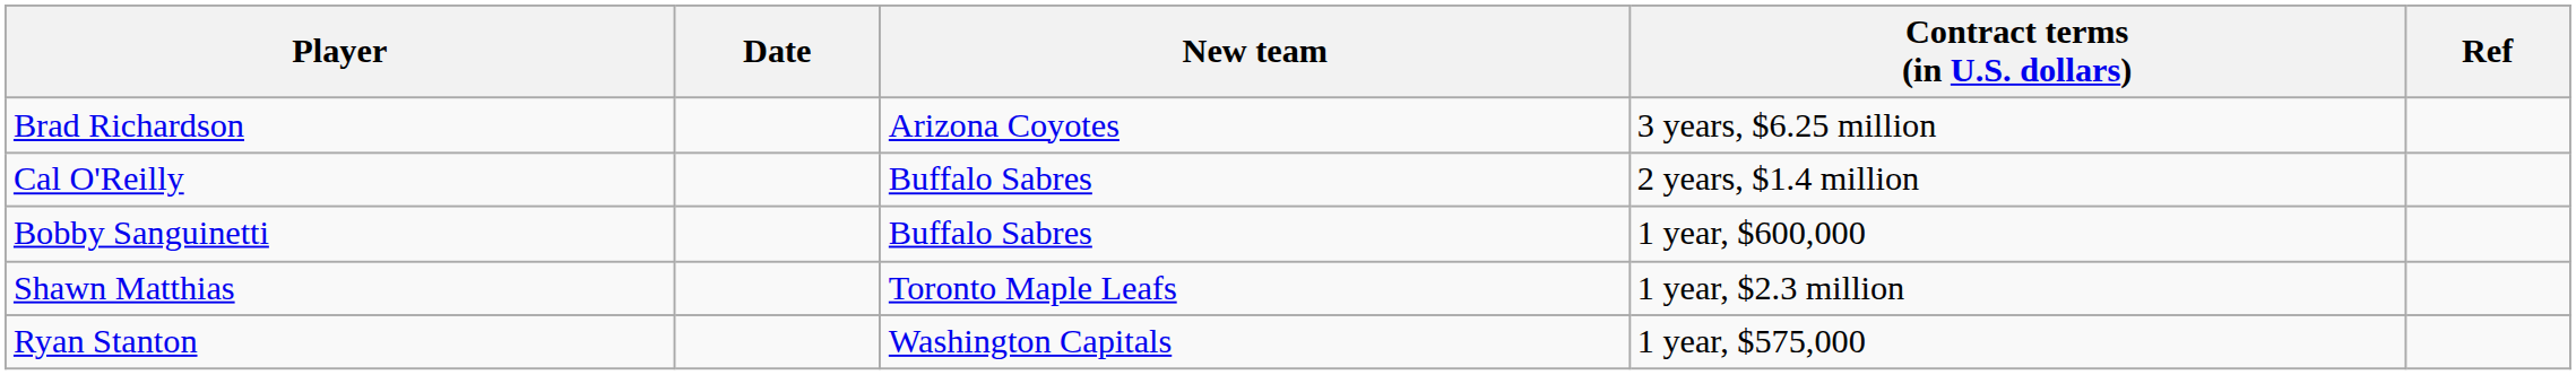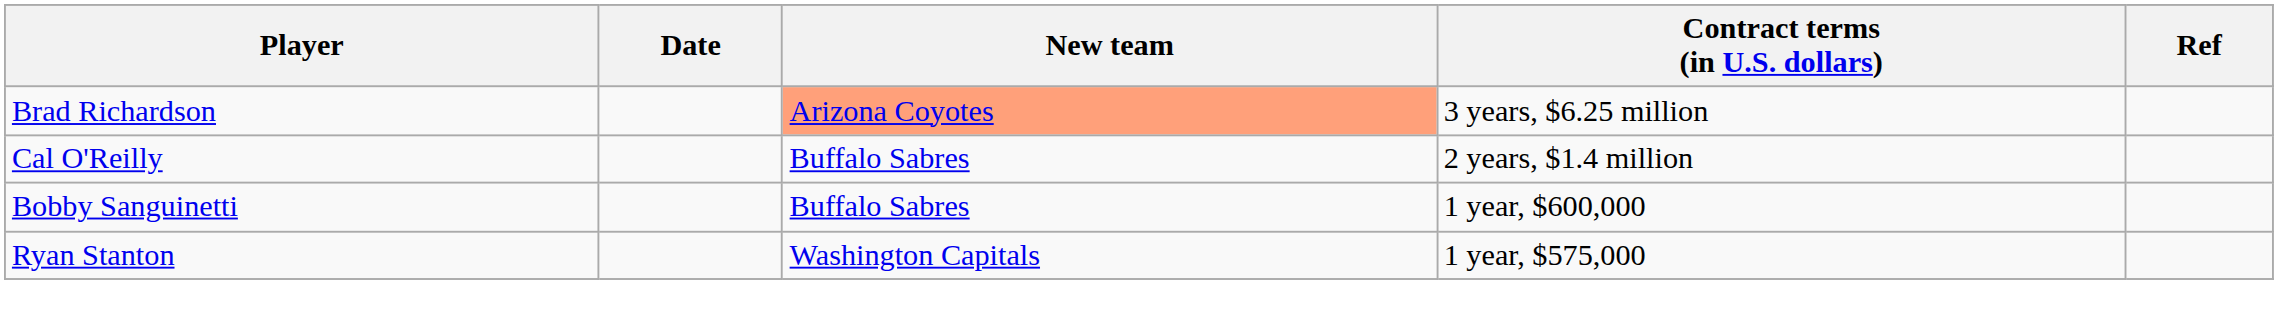Brad Richardson | New team: no background -> lightsalmon background
- row: Shawn Matthias | Toronto Maple Leafs | 1 year, $2.3 million
